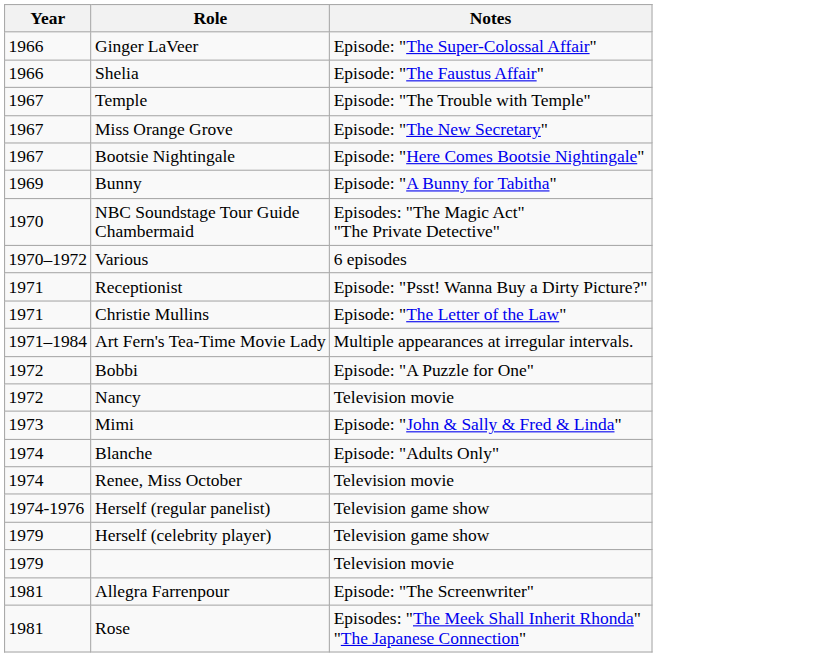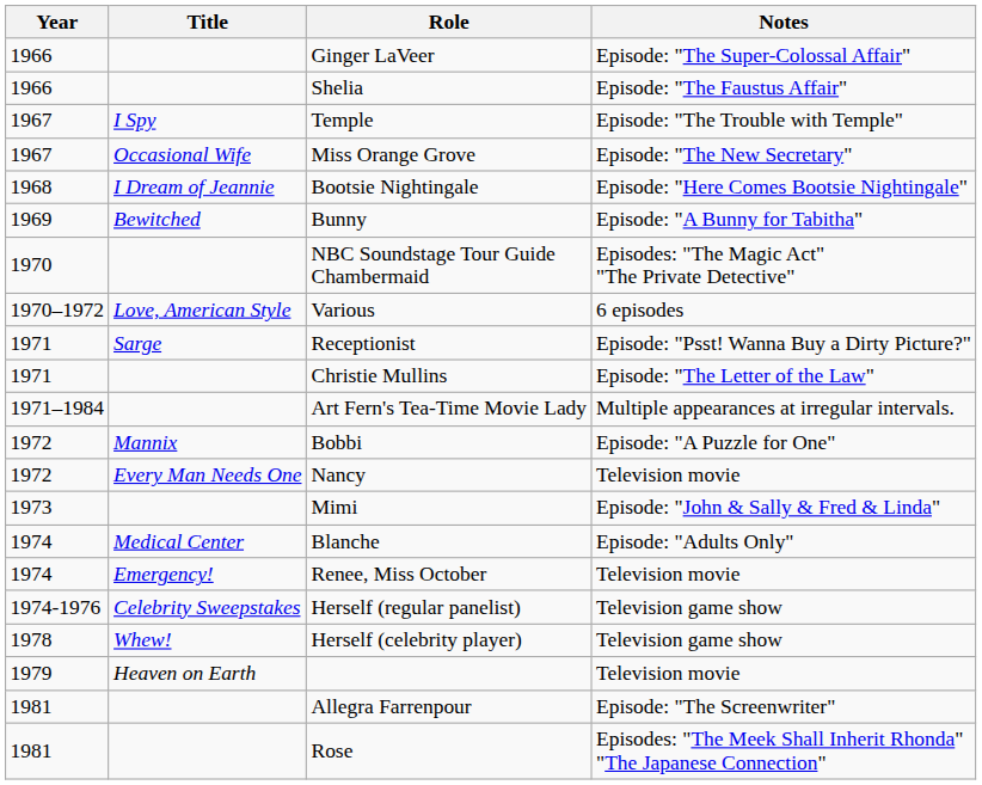+ column: Title | I Spy | Occasional Wife | I Dream of Jeannie | Bewitched | Love, American Style | Sarge | Mannix | Every Man Needs One | Medical Center | Emergency! | Celebrity Sweepstakes | Whew! | Heaven on Earth
Bootsie Nightingale | Year: 1967 -> 1968
Herself (celebrity player) | Year: 1979 -> 1978
